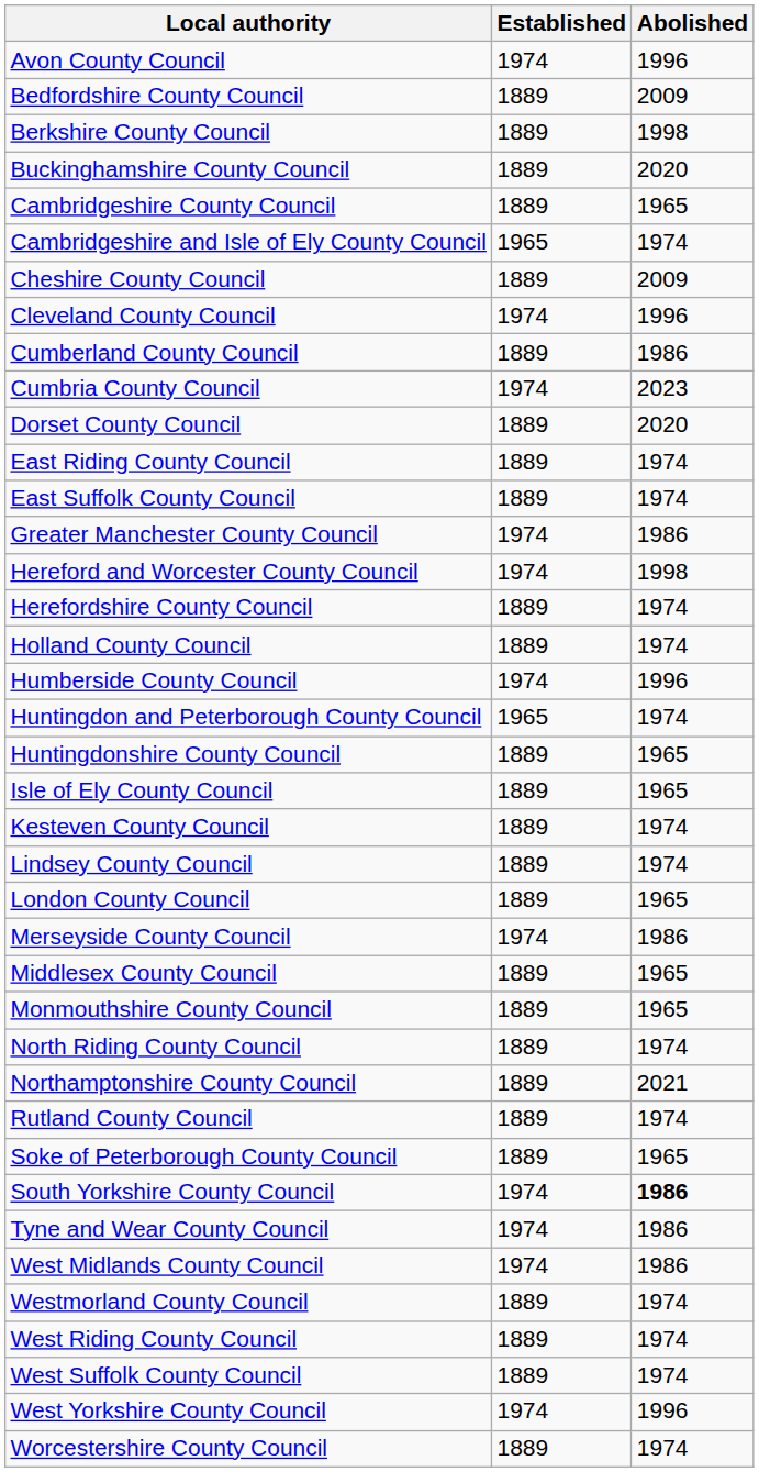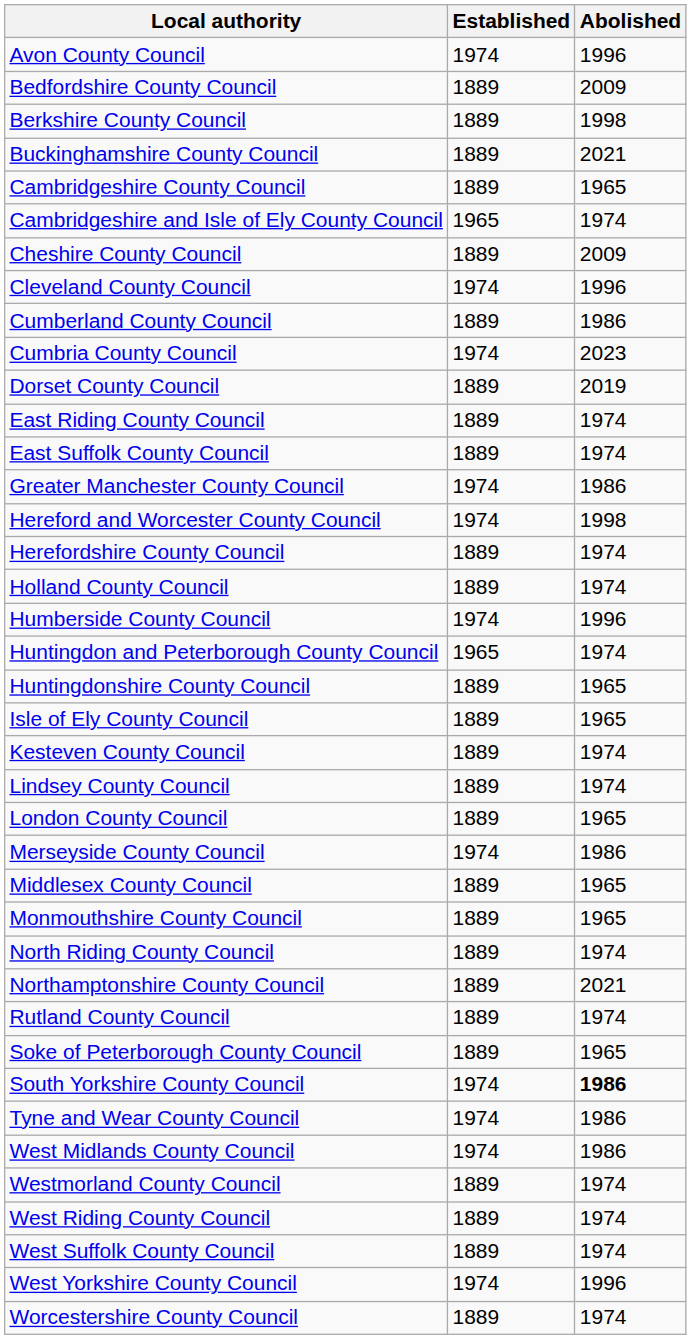Buckinghamshire County Council | Abolished: 2020 -> 2021
Dorset County Council | Abolished: 2020 -> 2019
